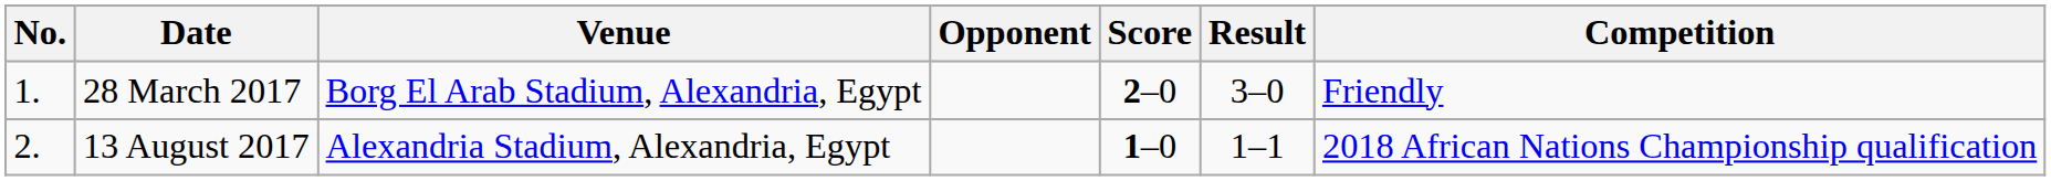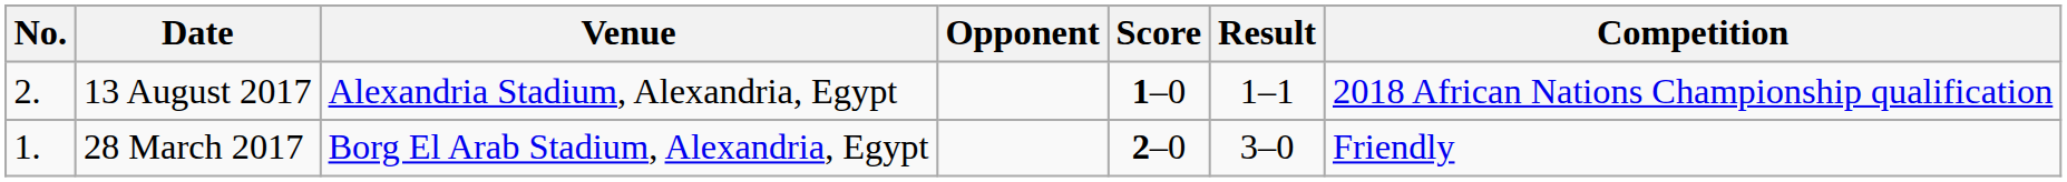rows swapped: 28 March 2017 <-> 13 August 2017
